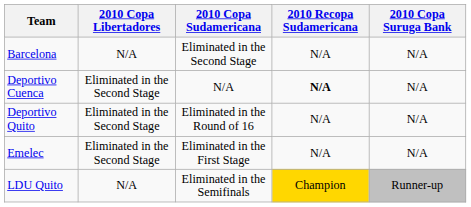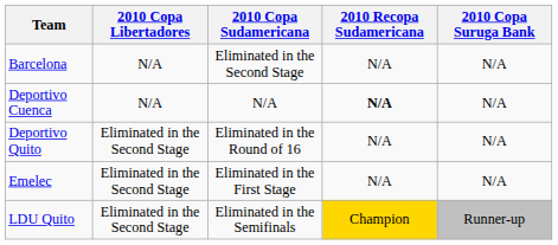Deportivo Cuenca | 2010 Copa Libertadores: Eliminated in the Second Stage -> N/A
LDU Quito | 2010 Copa Libertadores: N/A -> Eliminated in the Second Stage
